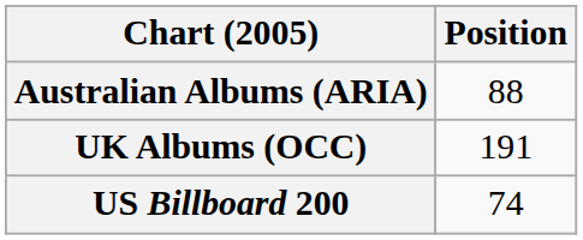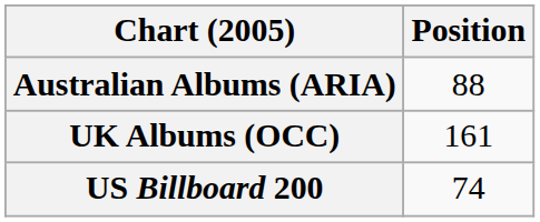UK Albums (OCC) | Position: 191 -> 161
